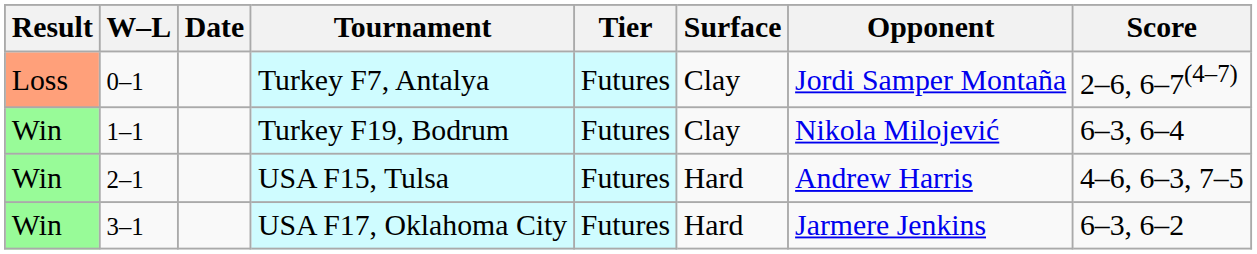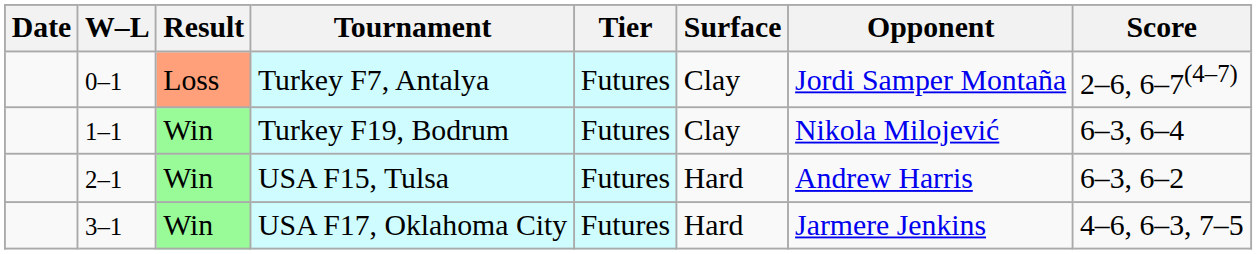columns swapped: Result <-> Date
USA F15, Tulsa | Score: 4–6, 6–3, 7–5 -> 6–3, 6–2
USA F17, Oklahoma City | Score: 6–3, 6–2 -> 4–6, 6–3, 7–5
